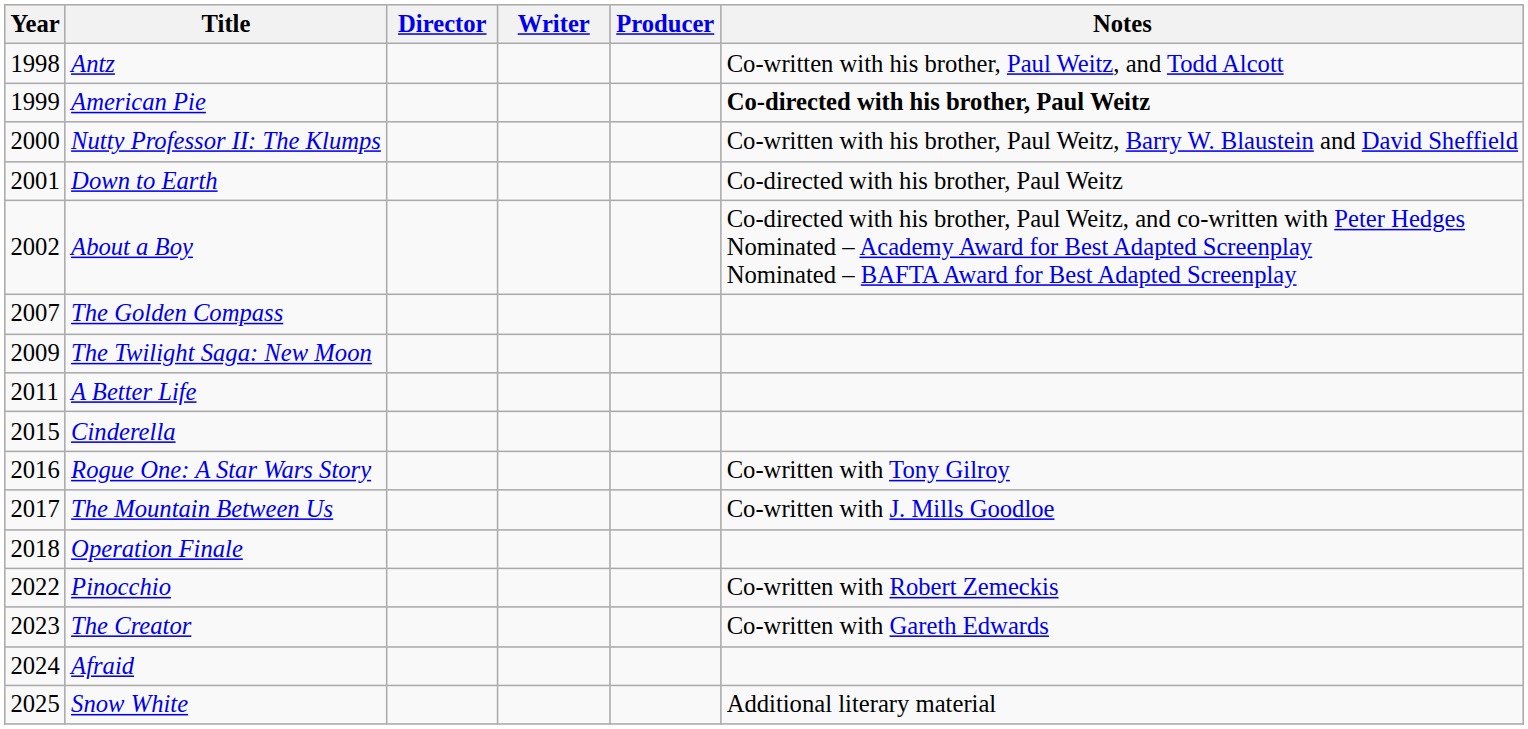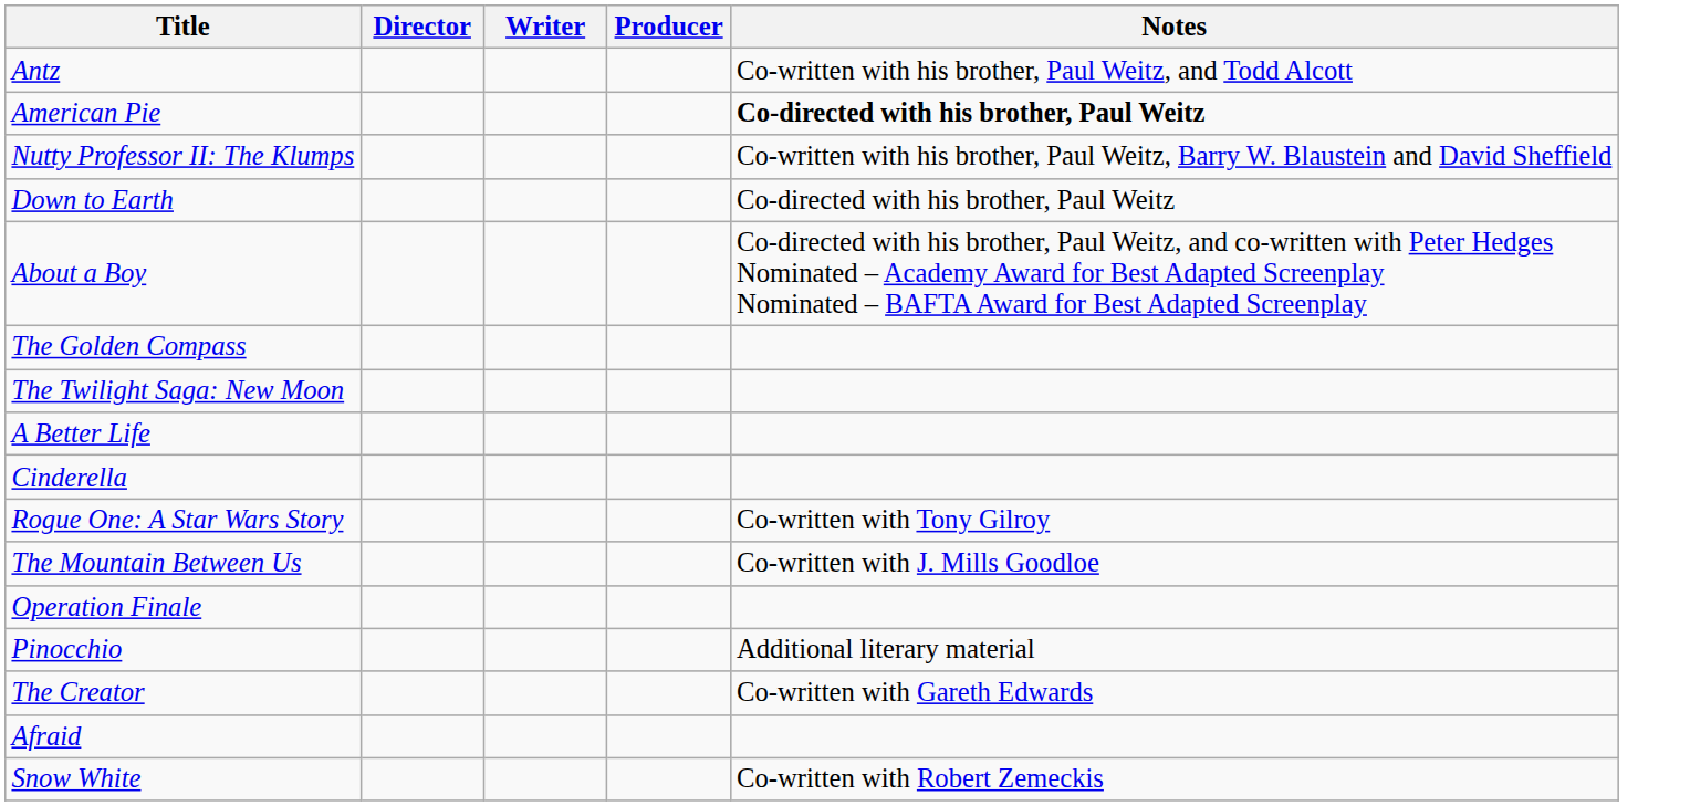- column: Year | 1998 | 1999 | 2000 | 2001 | 2002 | 2007 | 2009 | 2011 | 2015 | 2016 | 2017 | 2018 | 2022 | 2023 | 2024 | 2025
Pinocchio | Notes: Co-written with Robert Zemeckis -> Additional literary material
Snow White | Notes: Additional literary material -> Co-written with Robert Zemeckis
